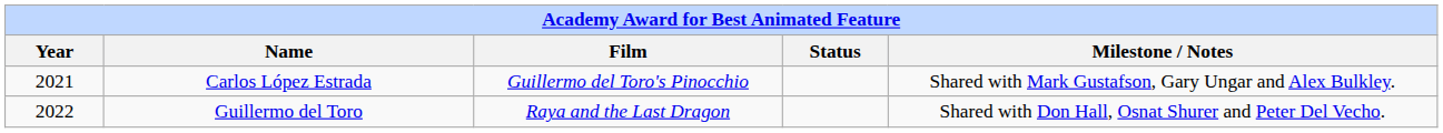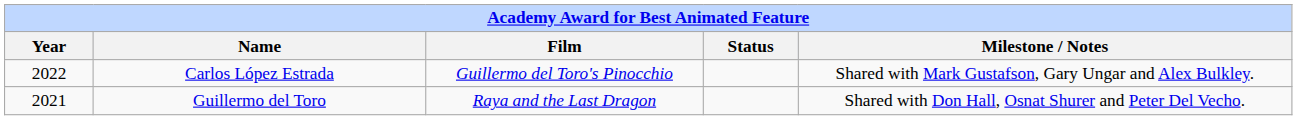Carlos López Estrada | Year: 2021 -> 2022
Guillermo del Toro | Year: 2022 -> 2021
